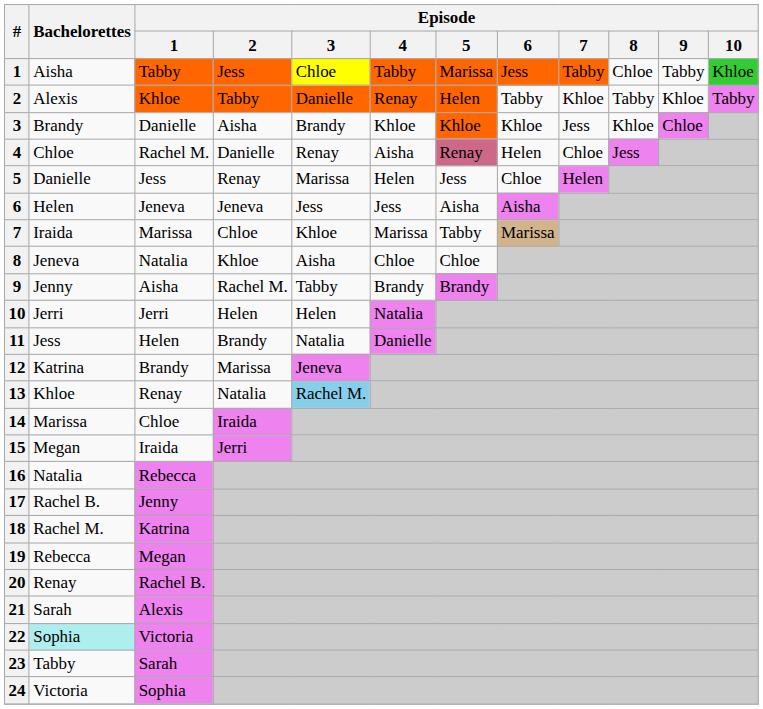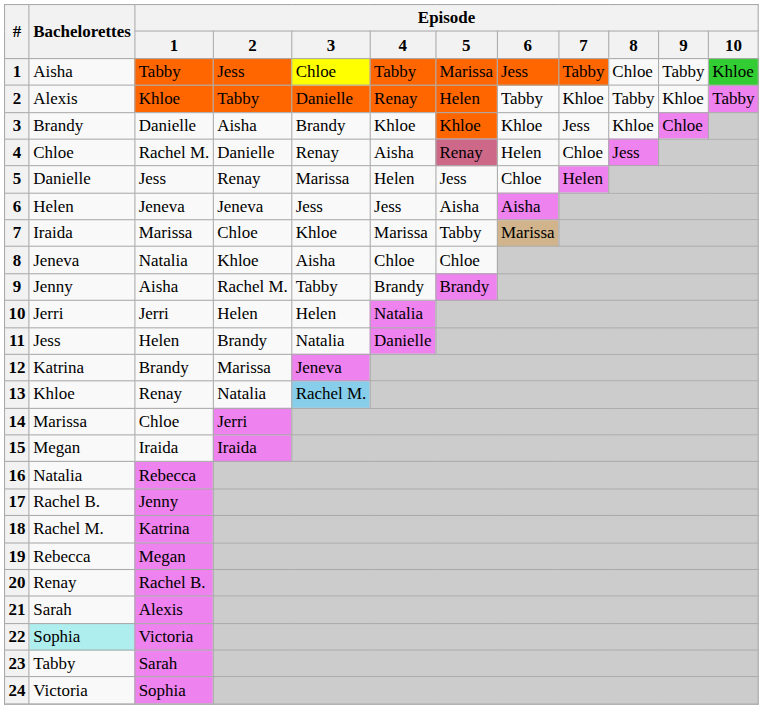14 | Episode / 2: Iraida -> Jerri
15 | Episode / 2: Jerri -> Iraida
